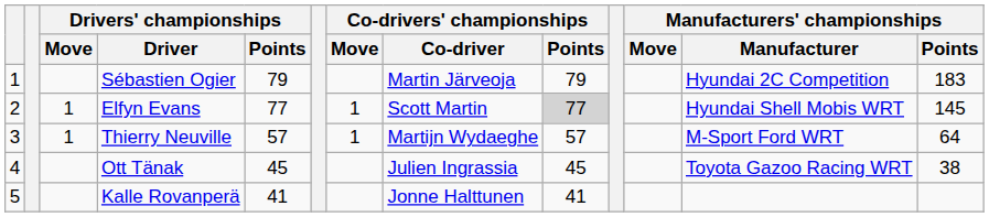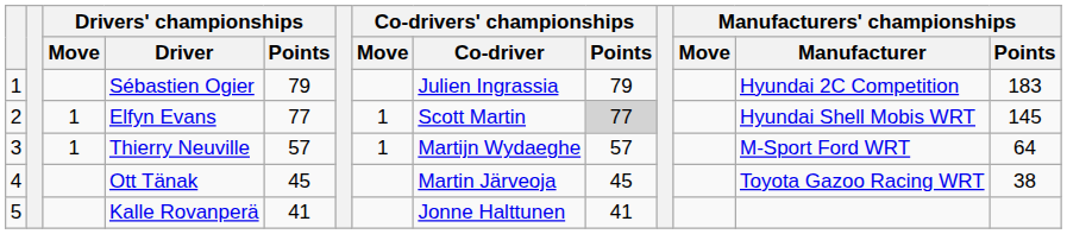Sébastien Ogier | Co-drivers' championships / Co-driver: Martin Järveoja -> Julien Ingrassia
Ott Tänak | Co-drivers' championships / Co-driver: Julien Ingrassia -> Martin Järveoja
